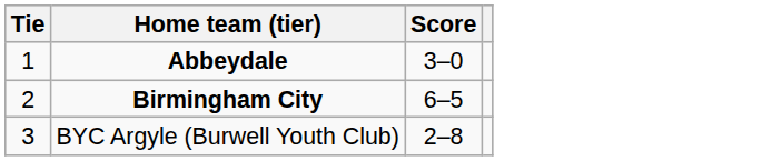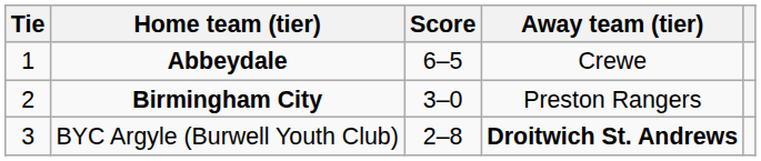+ column: Away team (tier) | Crewe | Preston Rangers | Droitwich St. Andrews
Abbeydale | Score: 3–0 -> 6–5
Birmingham City | Score: 6–5 -> 3–0
